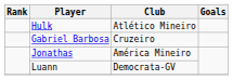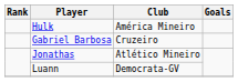Hulk | Club: Atlético Mineiro -> América Mineiro
Jonathas | Club: América Mineiro -> Atlético Mineiro
